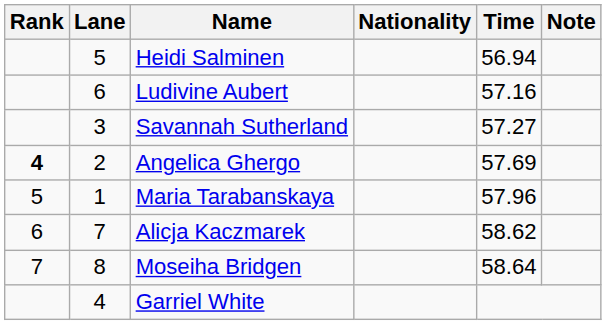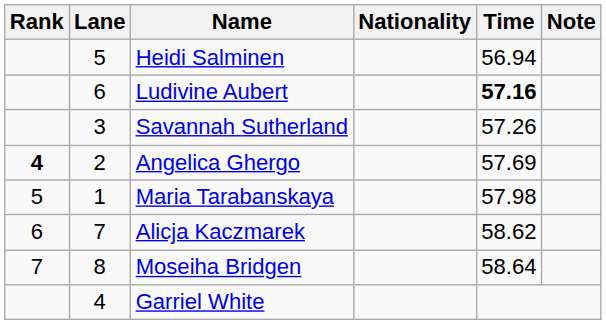Ludivine Aubert | Time: normal -> bold
Savannah Sutherland | Time: 57.27 -> 57.26
Maria Tarabanskaya | Time: 57.96 -> 57.98
